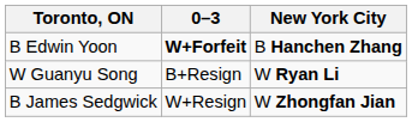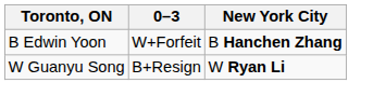B Edwin Yoon | 0–3: bold -> normal
- row: B James Sedgwick | W+Resign | W Zhongfan Jian
